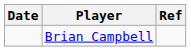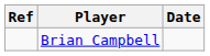columns swapped: Date <-> Ref
